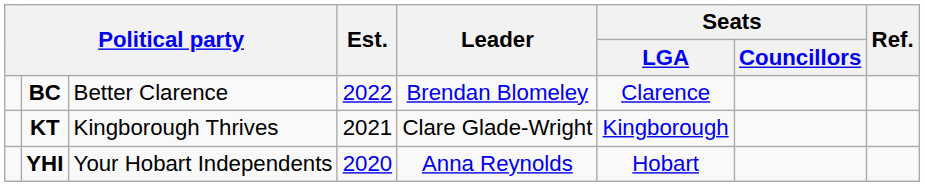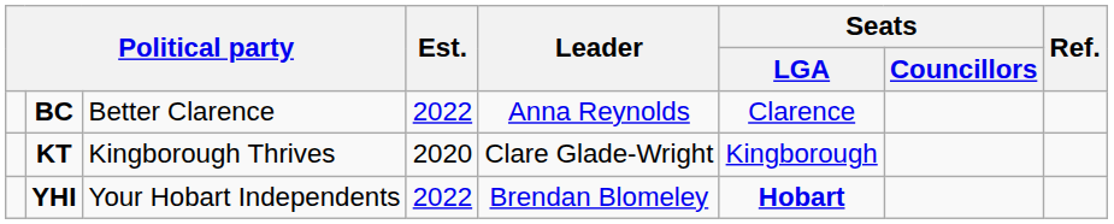BC | Leader: Brendan Blomeley -> Anna Reynolds
KT | Est.: 2021 -> 2020
YHI | Est.: 2020 -> 2022
YHI | Leader: Anna Reynolds -> Brendan Blomeley
YHI | Seats / LGA: normal -> bold
